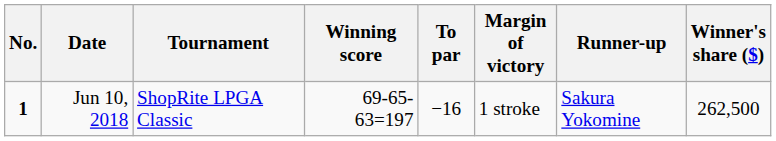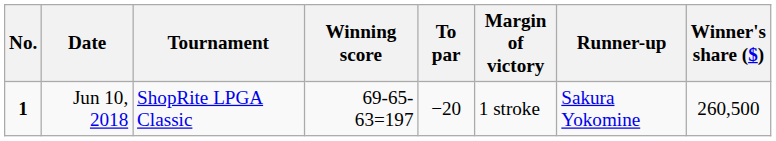Jun 10, 2018 | To par: −16 -> −20
Jun 10, 2018 | Winner's share ($): 262,500 -> 260,500
